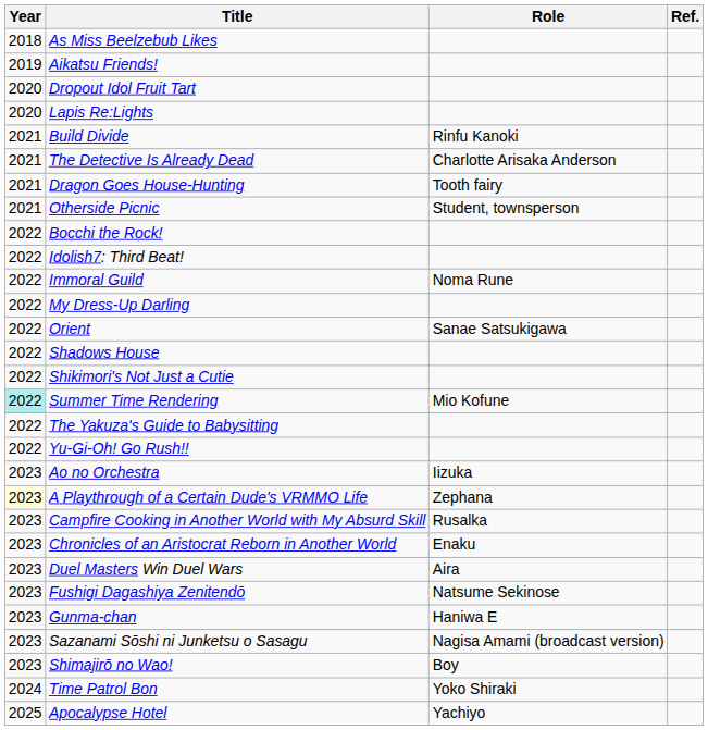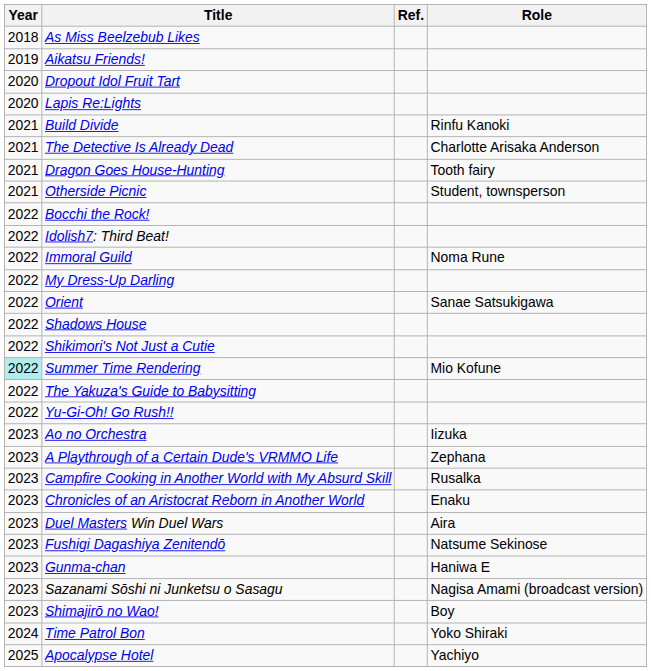columns swapped: Role <-> Ref.
A Playthrough of a Certain Dude's VRMMO Life | Year: lightyellow background -> no background
